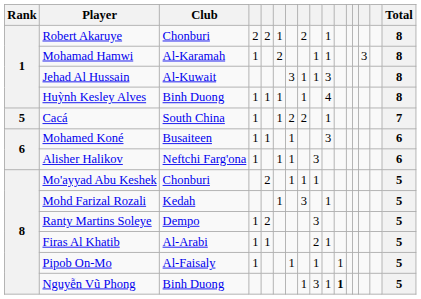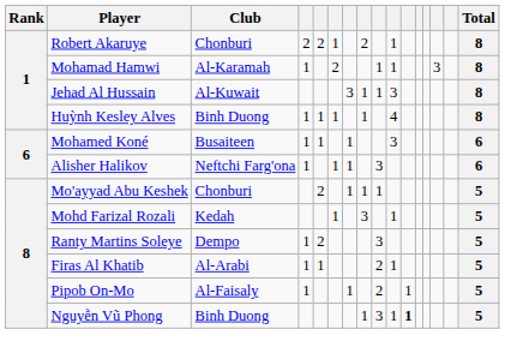- row: 5 | Cacá | South China | 1 | 1 | 2 | 2 | 1 | 7
Pipob On-Mo | column 9: 1 -> 2
